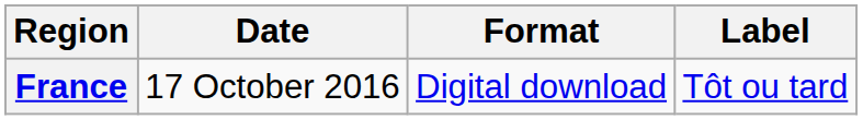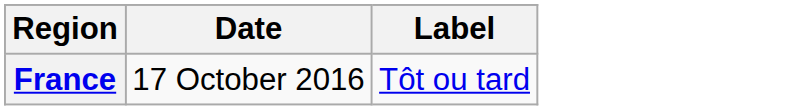- column: Format | Digital download
